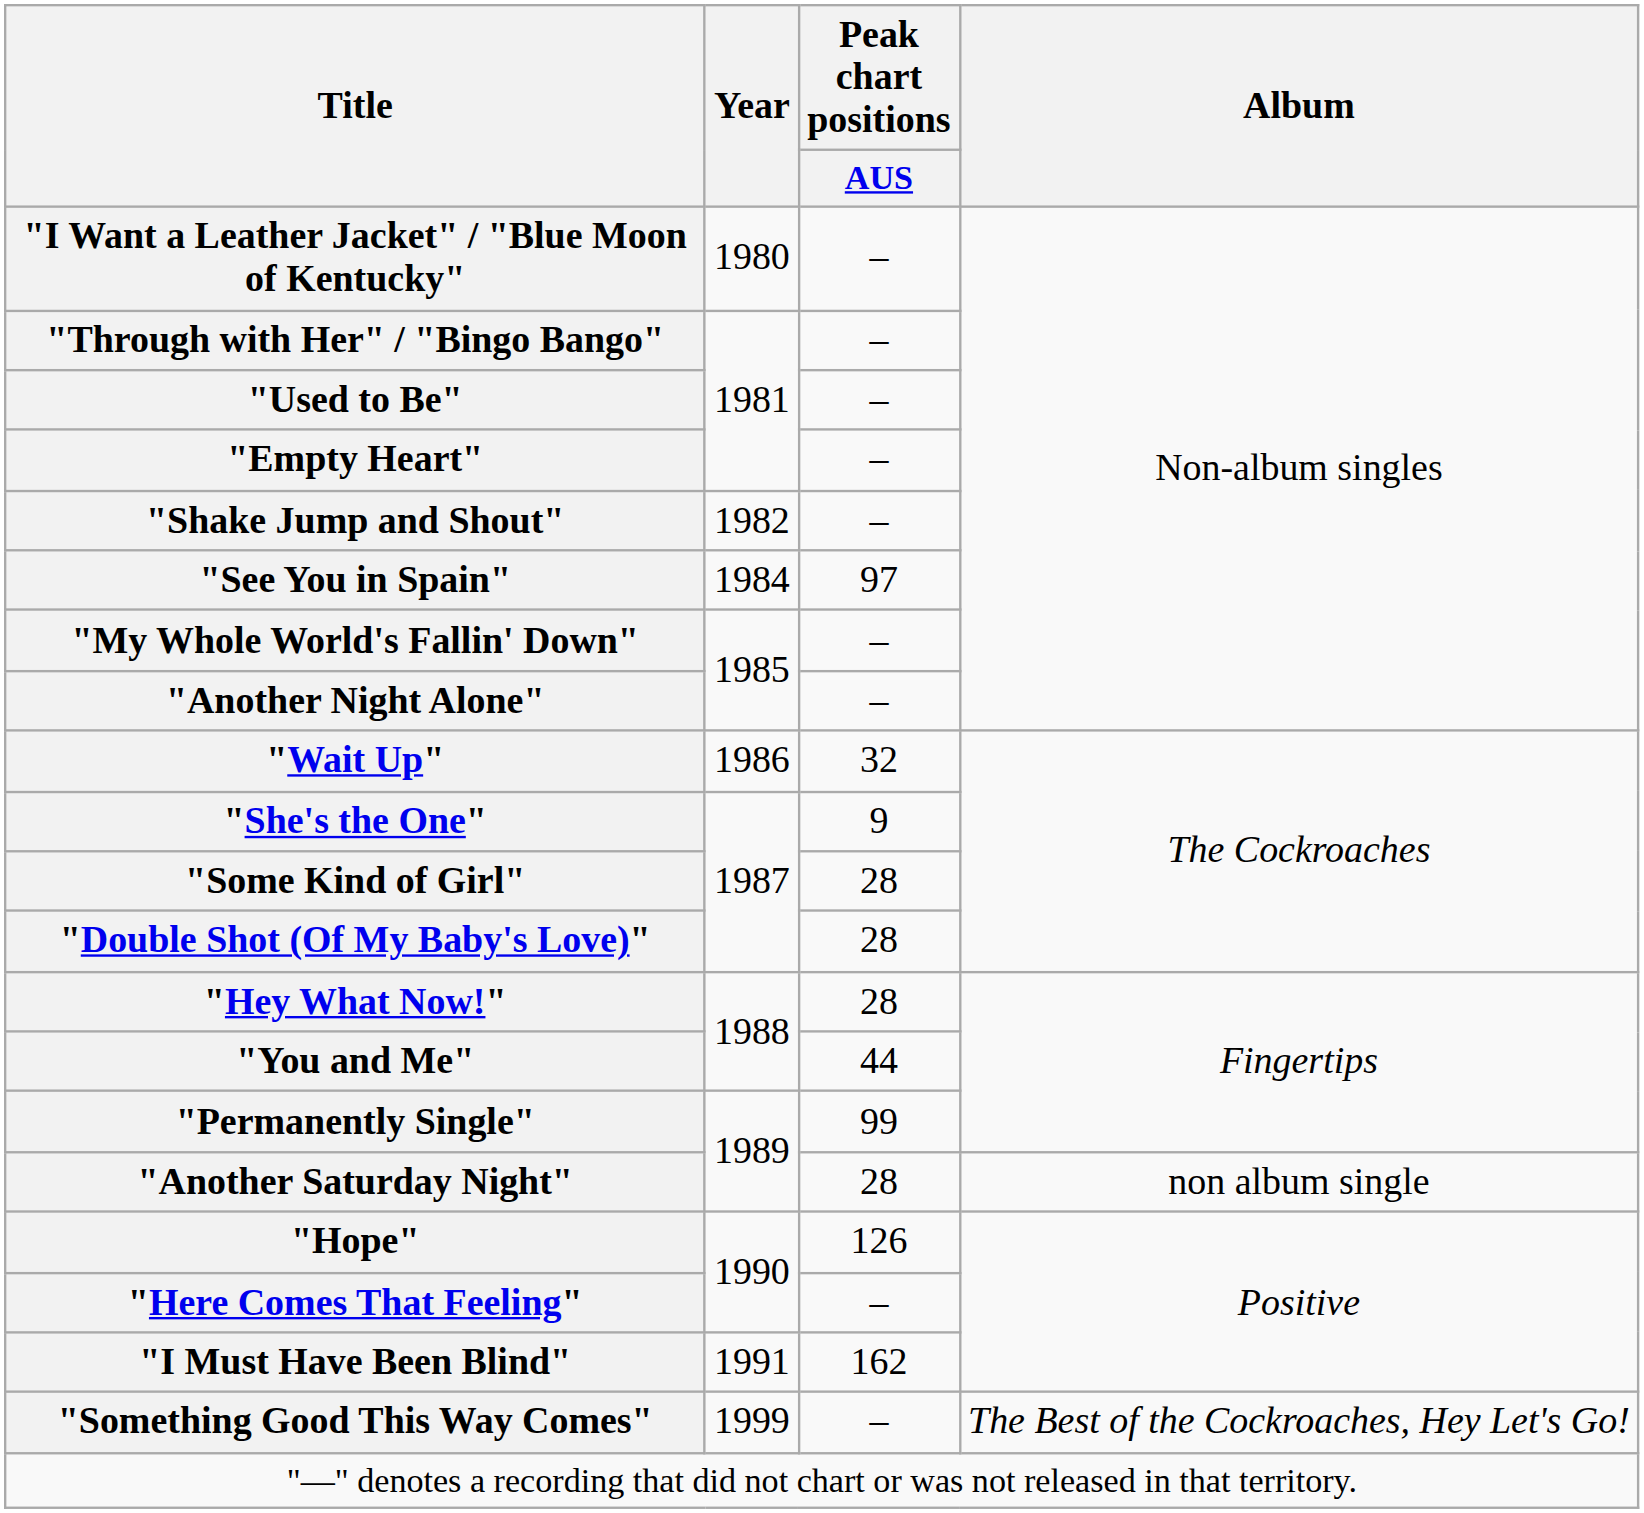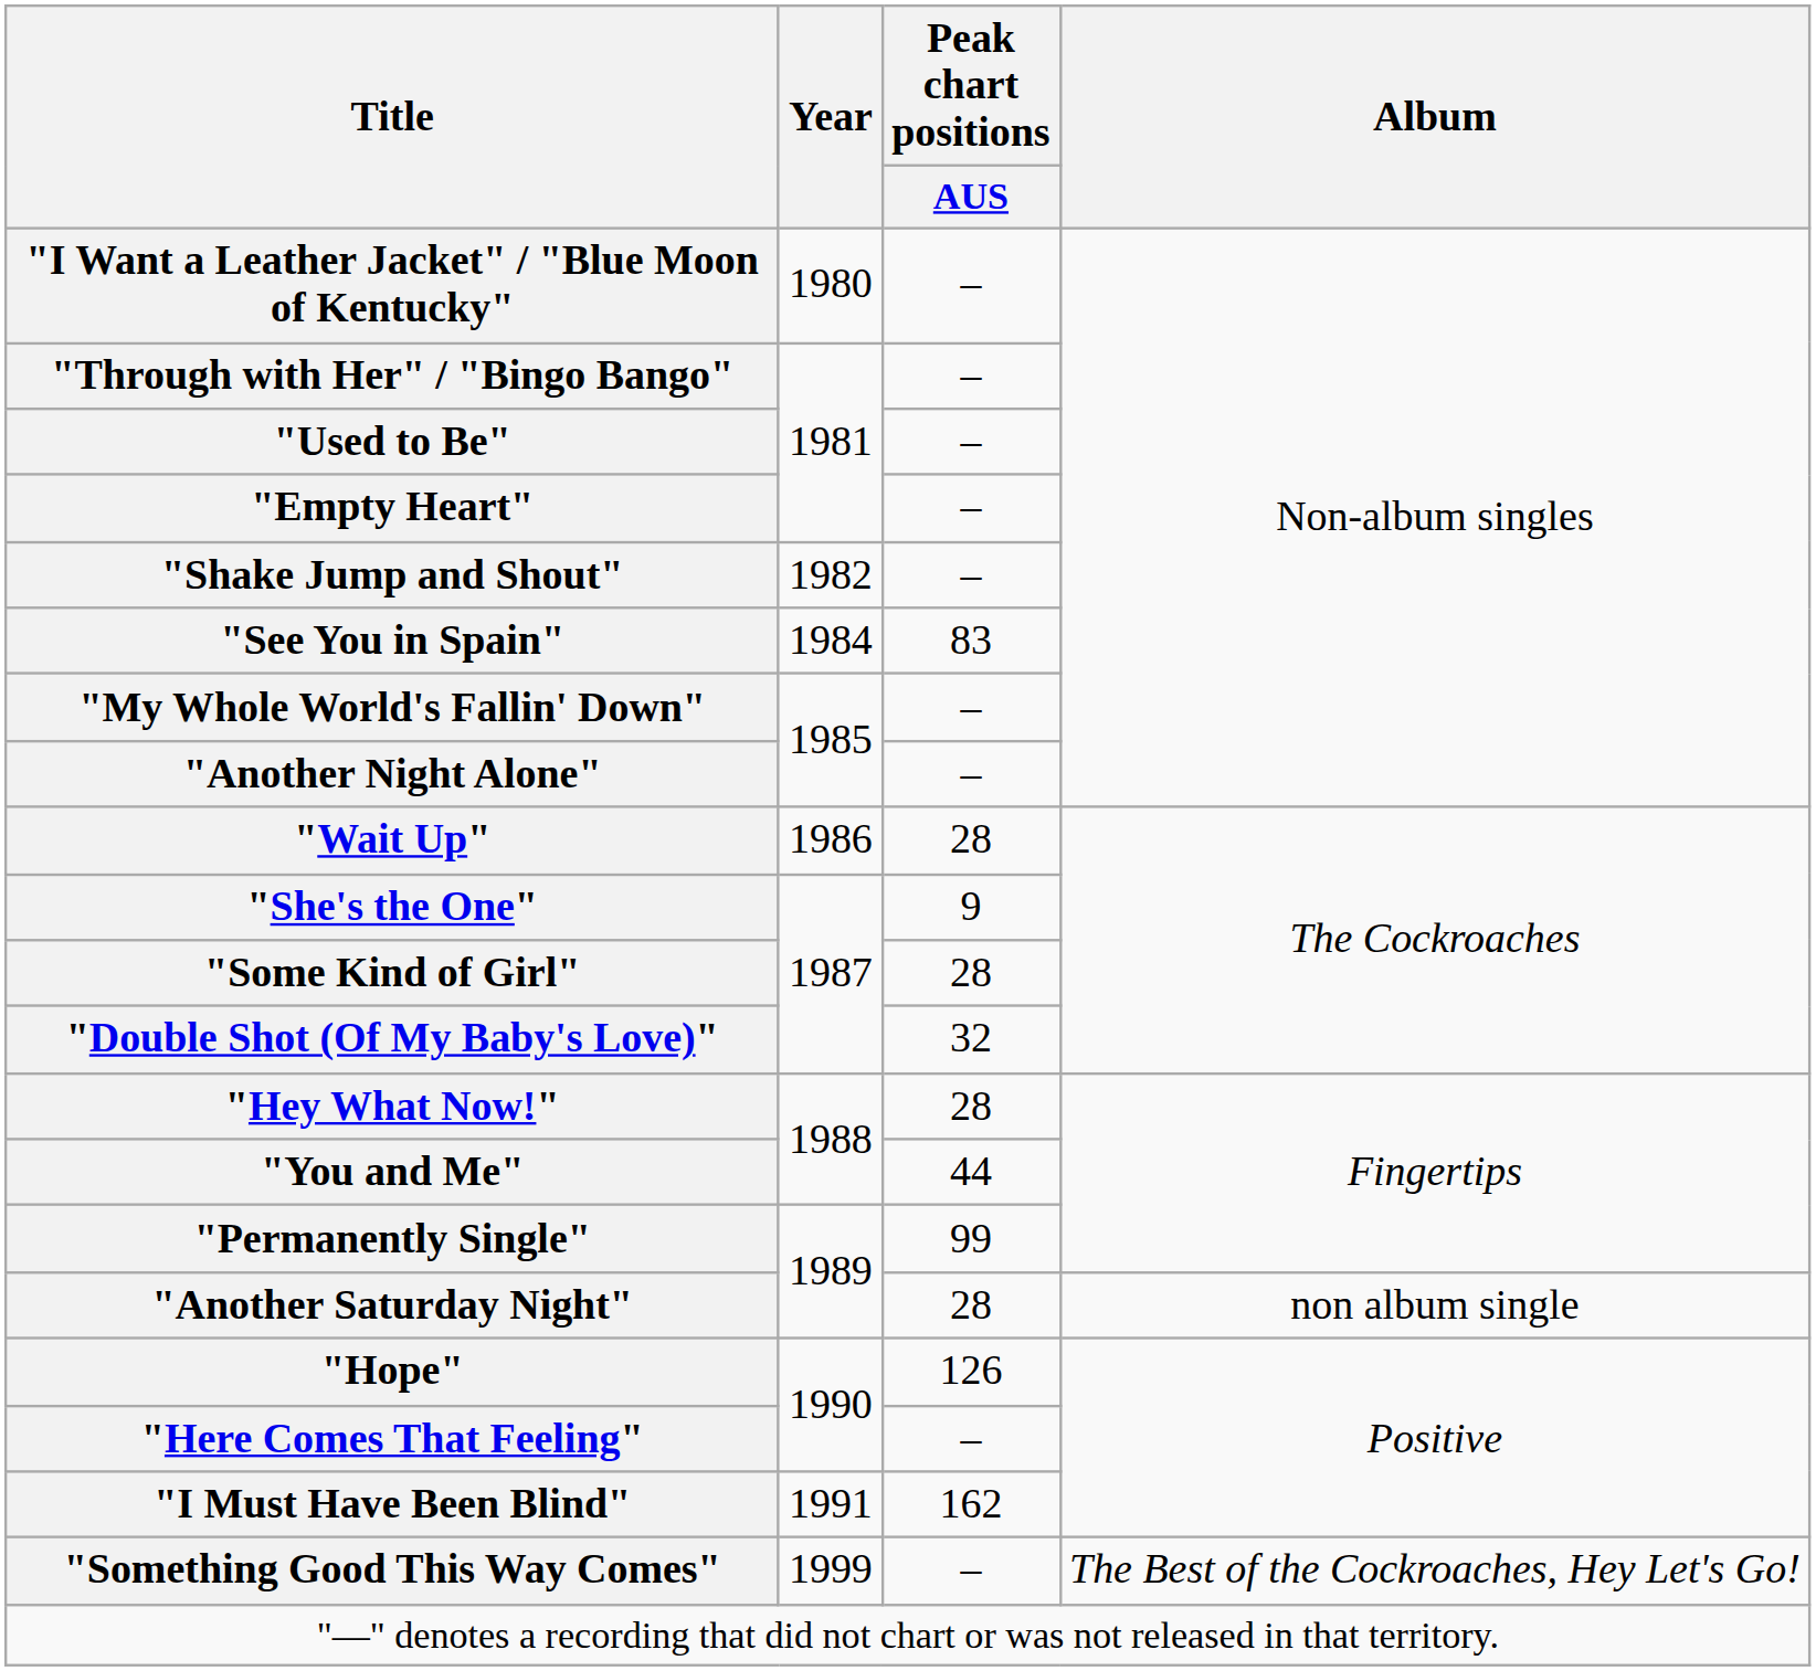"See You in Spain" | Peak chart positions / AUS: 97 -> 83
"Wait Up" | Peak chart positions / AUS: 32 -> 28
"Double Shot (Of My Baby's Love)" | Peak chart positions / AUS: 28 -> 32
